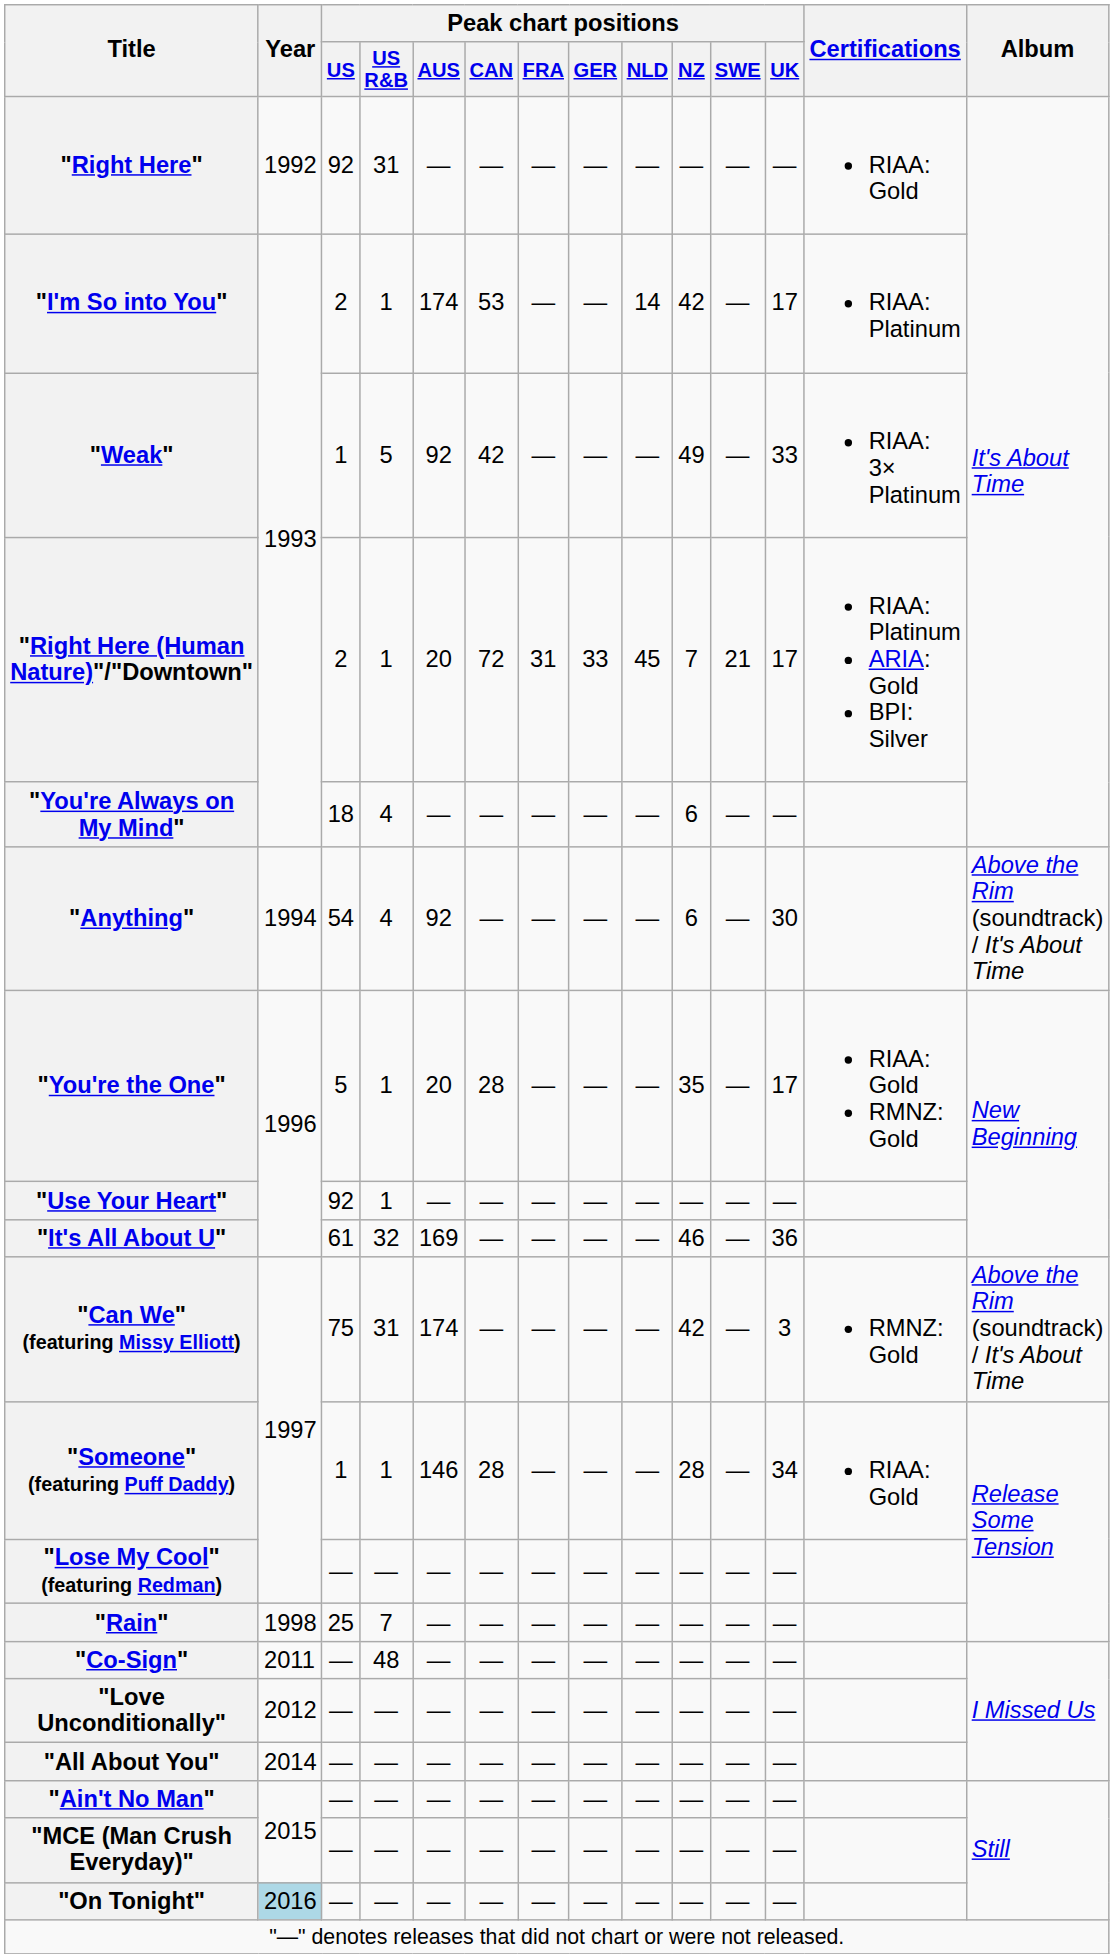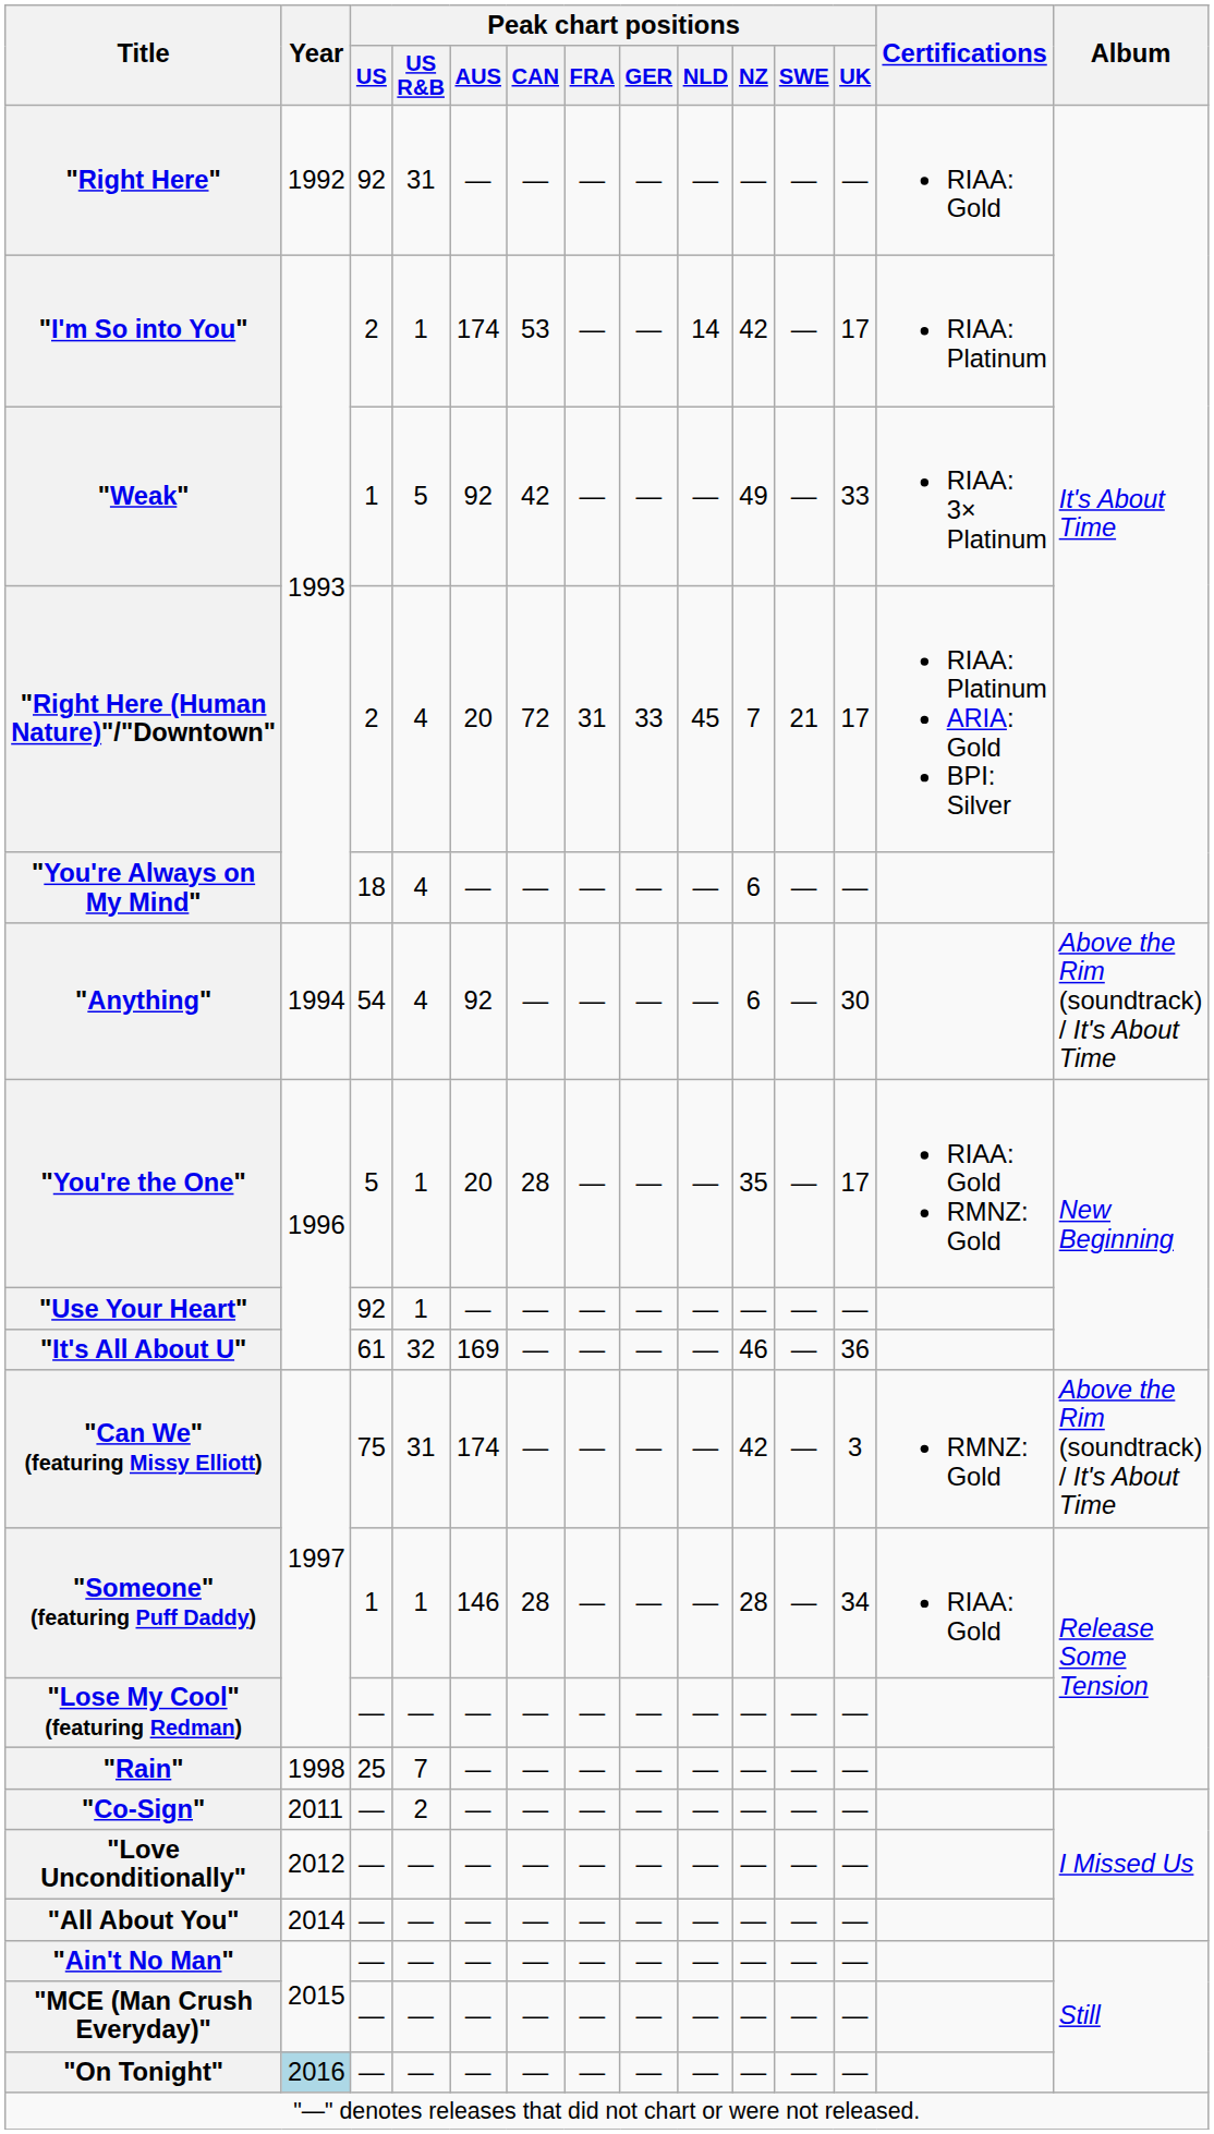"Right Here (Human Nature)"/"Downtown" | Peak chart positions / US R&B: 1 -> 4
"Co-Sign" | Peak chart positions / US R&B: 48 -> 2
